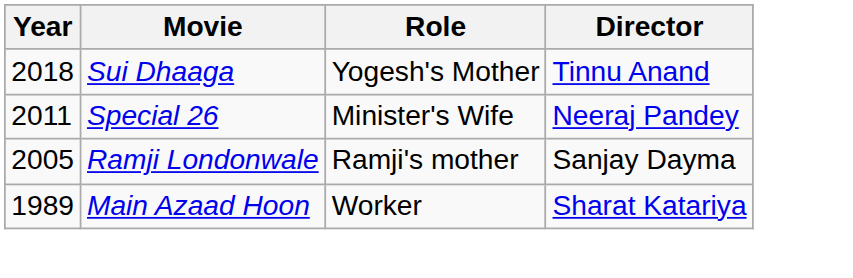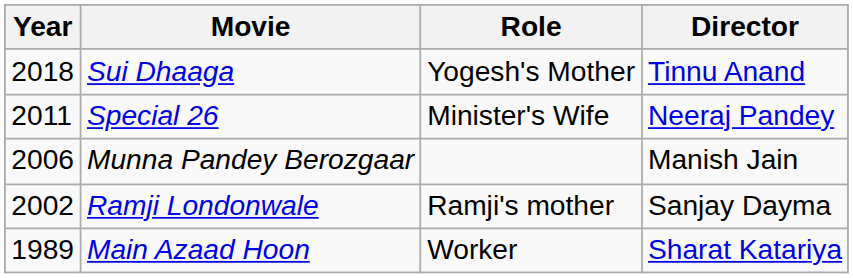+ row: 2006 | Munna Pandey Berozgaar | Manish Jain
Ramji Londonwale | Year: 2005 -> 2002
